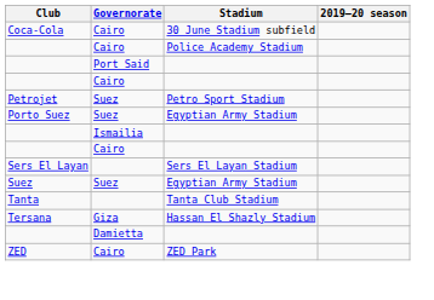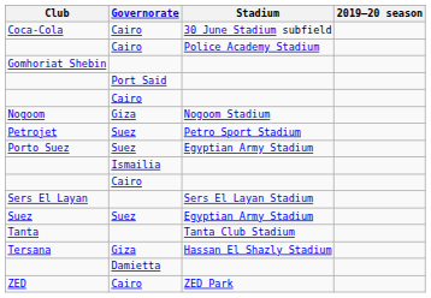+ row: Gomhoriat Shebin
+ row: Nogoom | Giza | Nogoom Stadium
